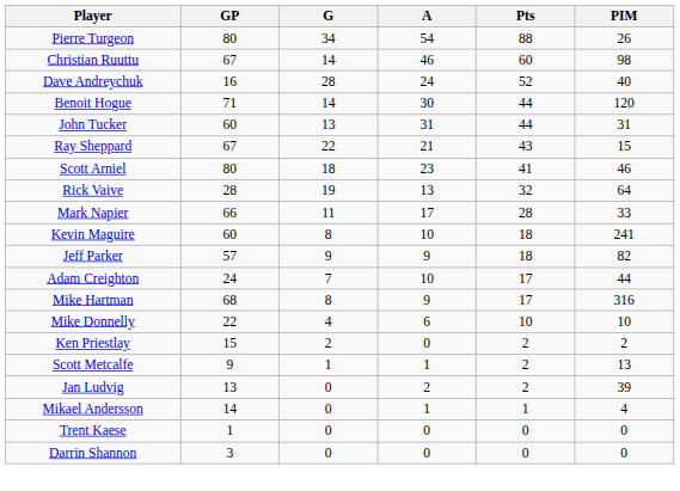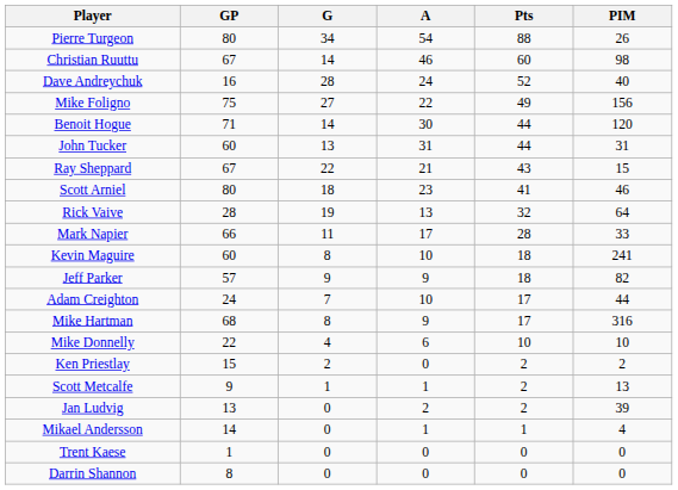+ row: Mike Foligno | 75 | 27 | 22 | 49 | 156
Darrin Shannon | GP: 3 -> 8
